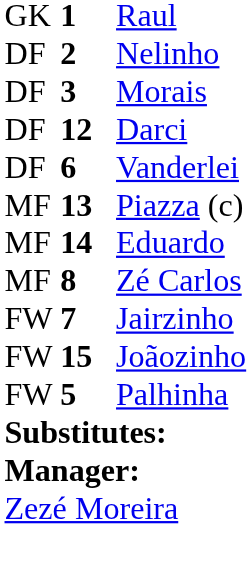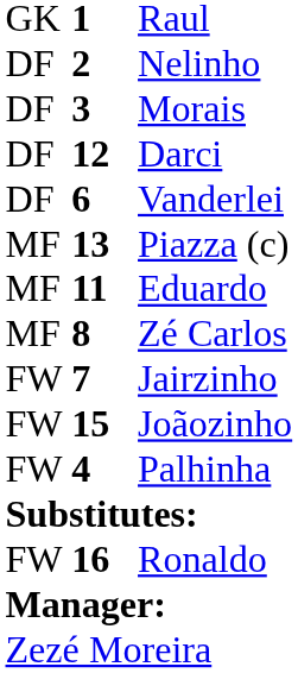Eduardo | column 2: 14 -> 11
Palhinha | column 2: 5 -> 4
+ row: FW | 16 | Ronaldo
